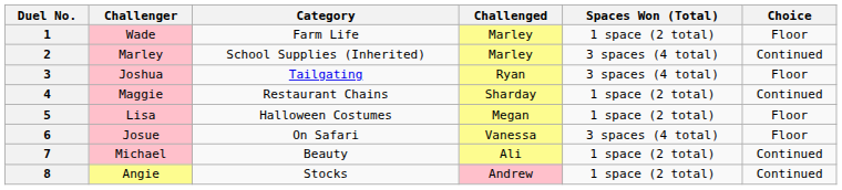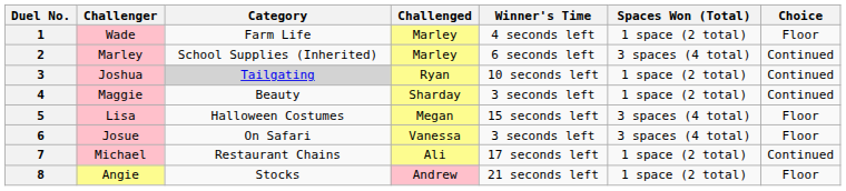+ column: Winner's Time | 4 seconds left | 6 seconds left | 10 seconds left | 3 seconds left | 15 seconds left | 3 seconds left | 17 seconds left | 21 seconds left
3 | Category: no background -> lightgrey background
3 | Spaces Won (Total): 3 spaces (4 total) -> 1 space (2 total)
3 | Choice: Floor -> Continued
4 | Category: Restaurant Chains -> Beauty
5 | Spaces Won (Total): 1 space (2 total) -> 3 spaces (4 total)
7 | Category: Beauty -> Restaurant Chains
8 | Choice: Continued -> Floor
